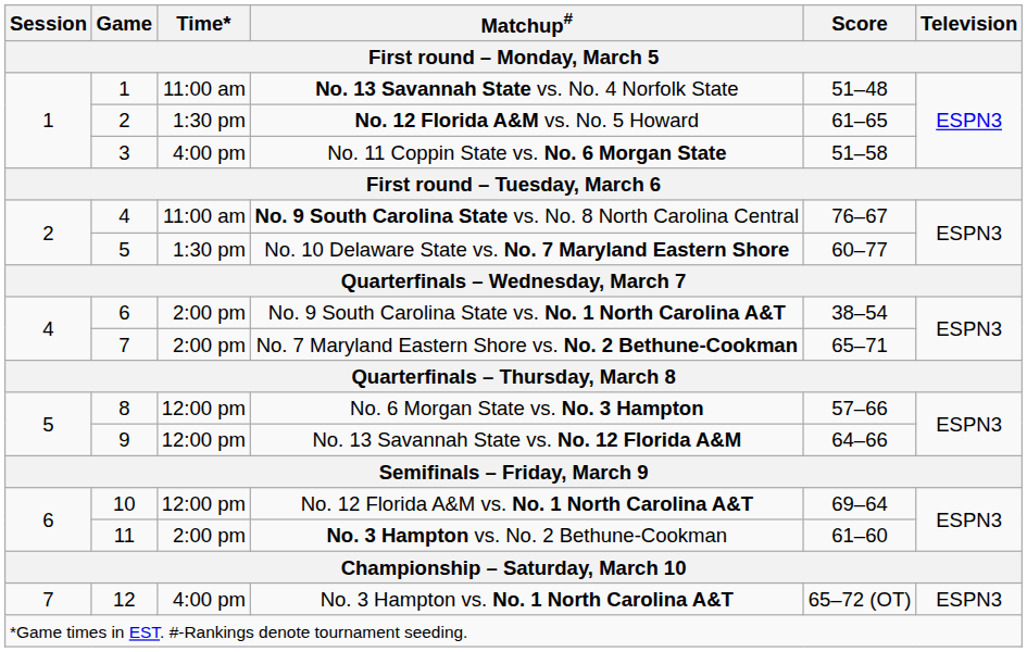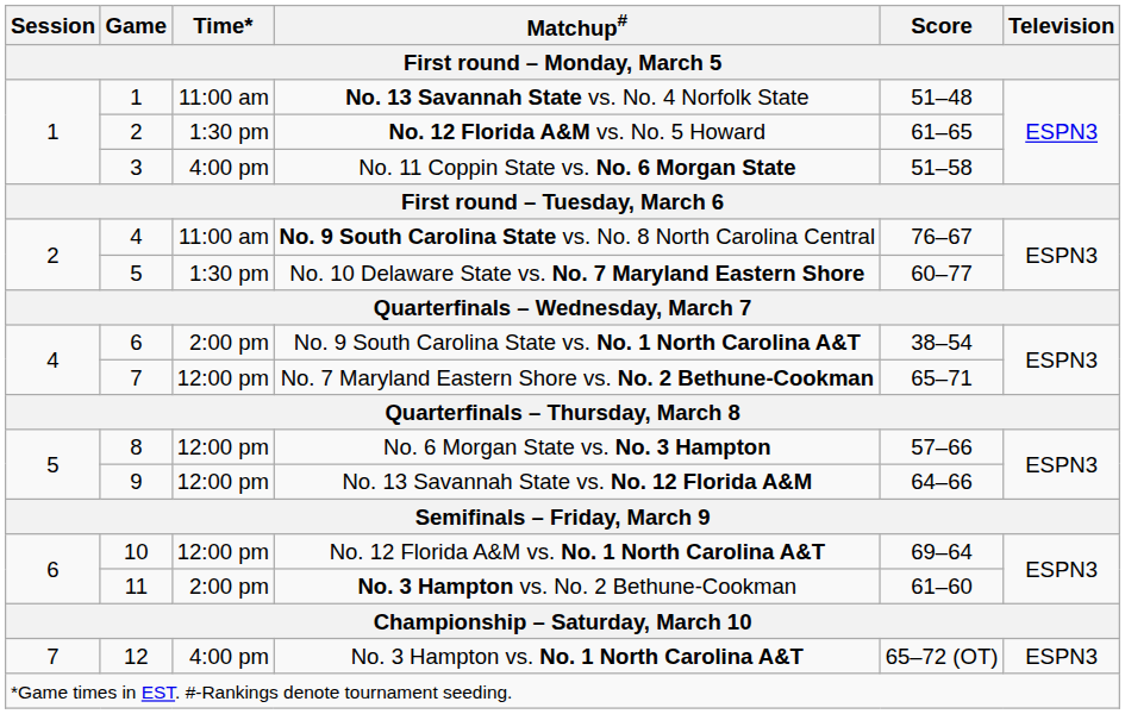No. 7 Maryland Eastern Shore vs. No. 2 Bethune-Cookman | Time*: 2:00 pm -> 12:00 pm
